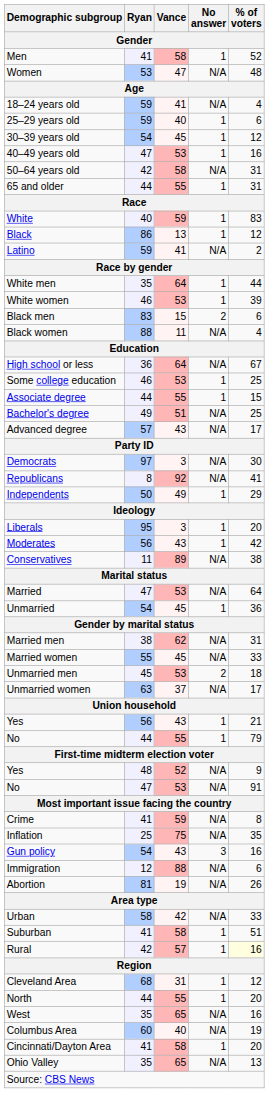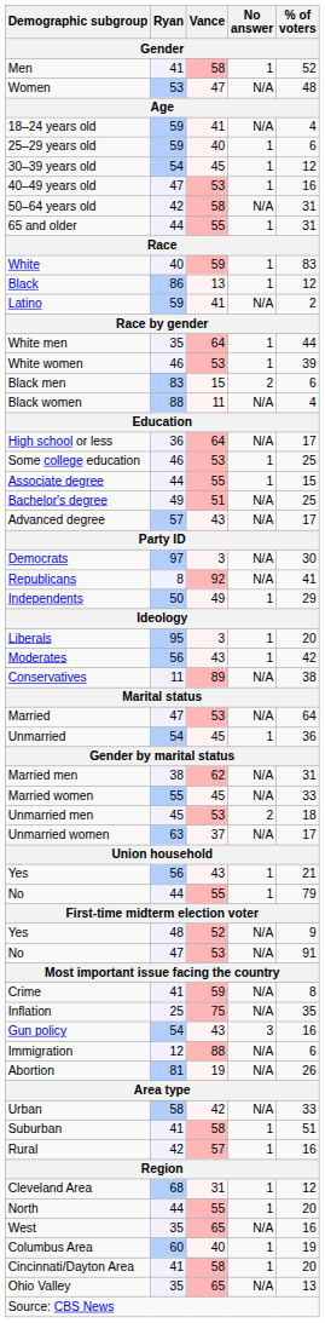High school or less | % of voters: 67 -> 17
Rural | % of voters: lightyellow background -> no background
Columbus Area | No answer: N/A -> 1
